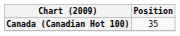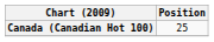Canada (Canadian Hot 100) | Position: 35 -> 25
